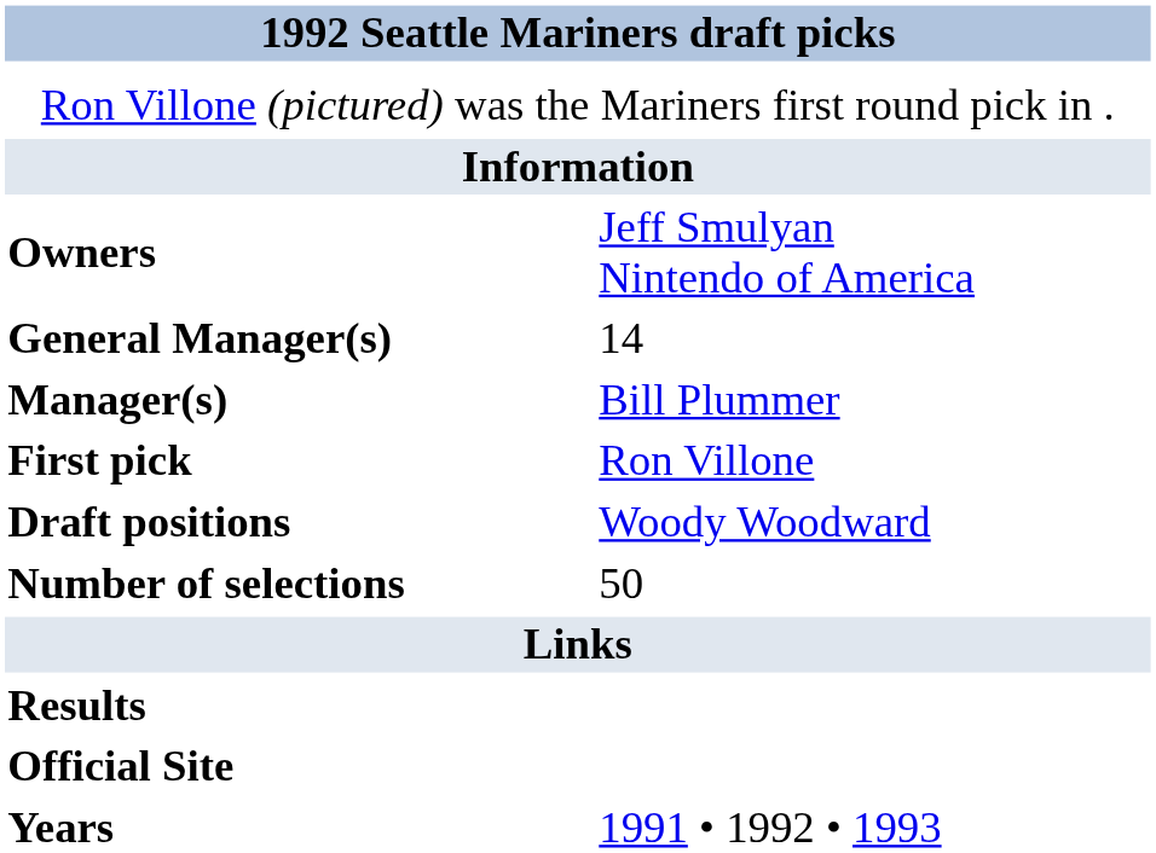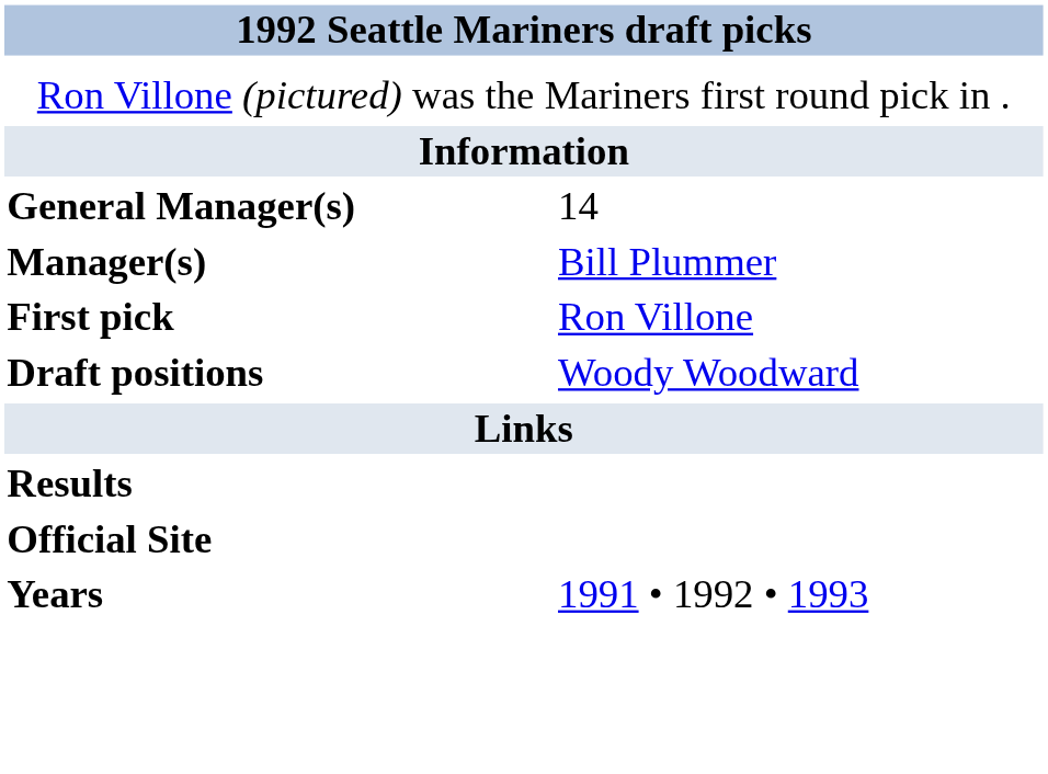- row: Owners | Jeff Smulyan Nintendo of America
- row: Number of selections | 50
